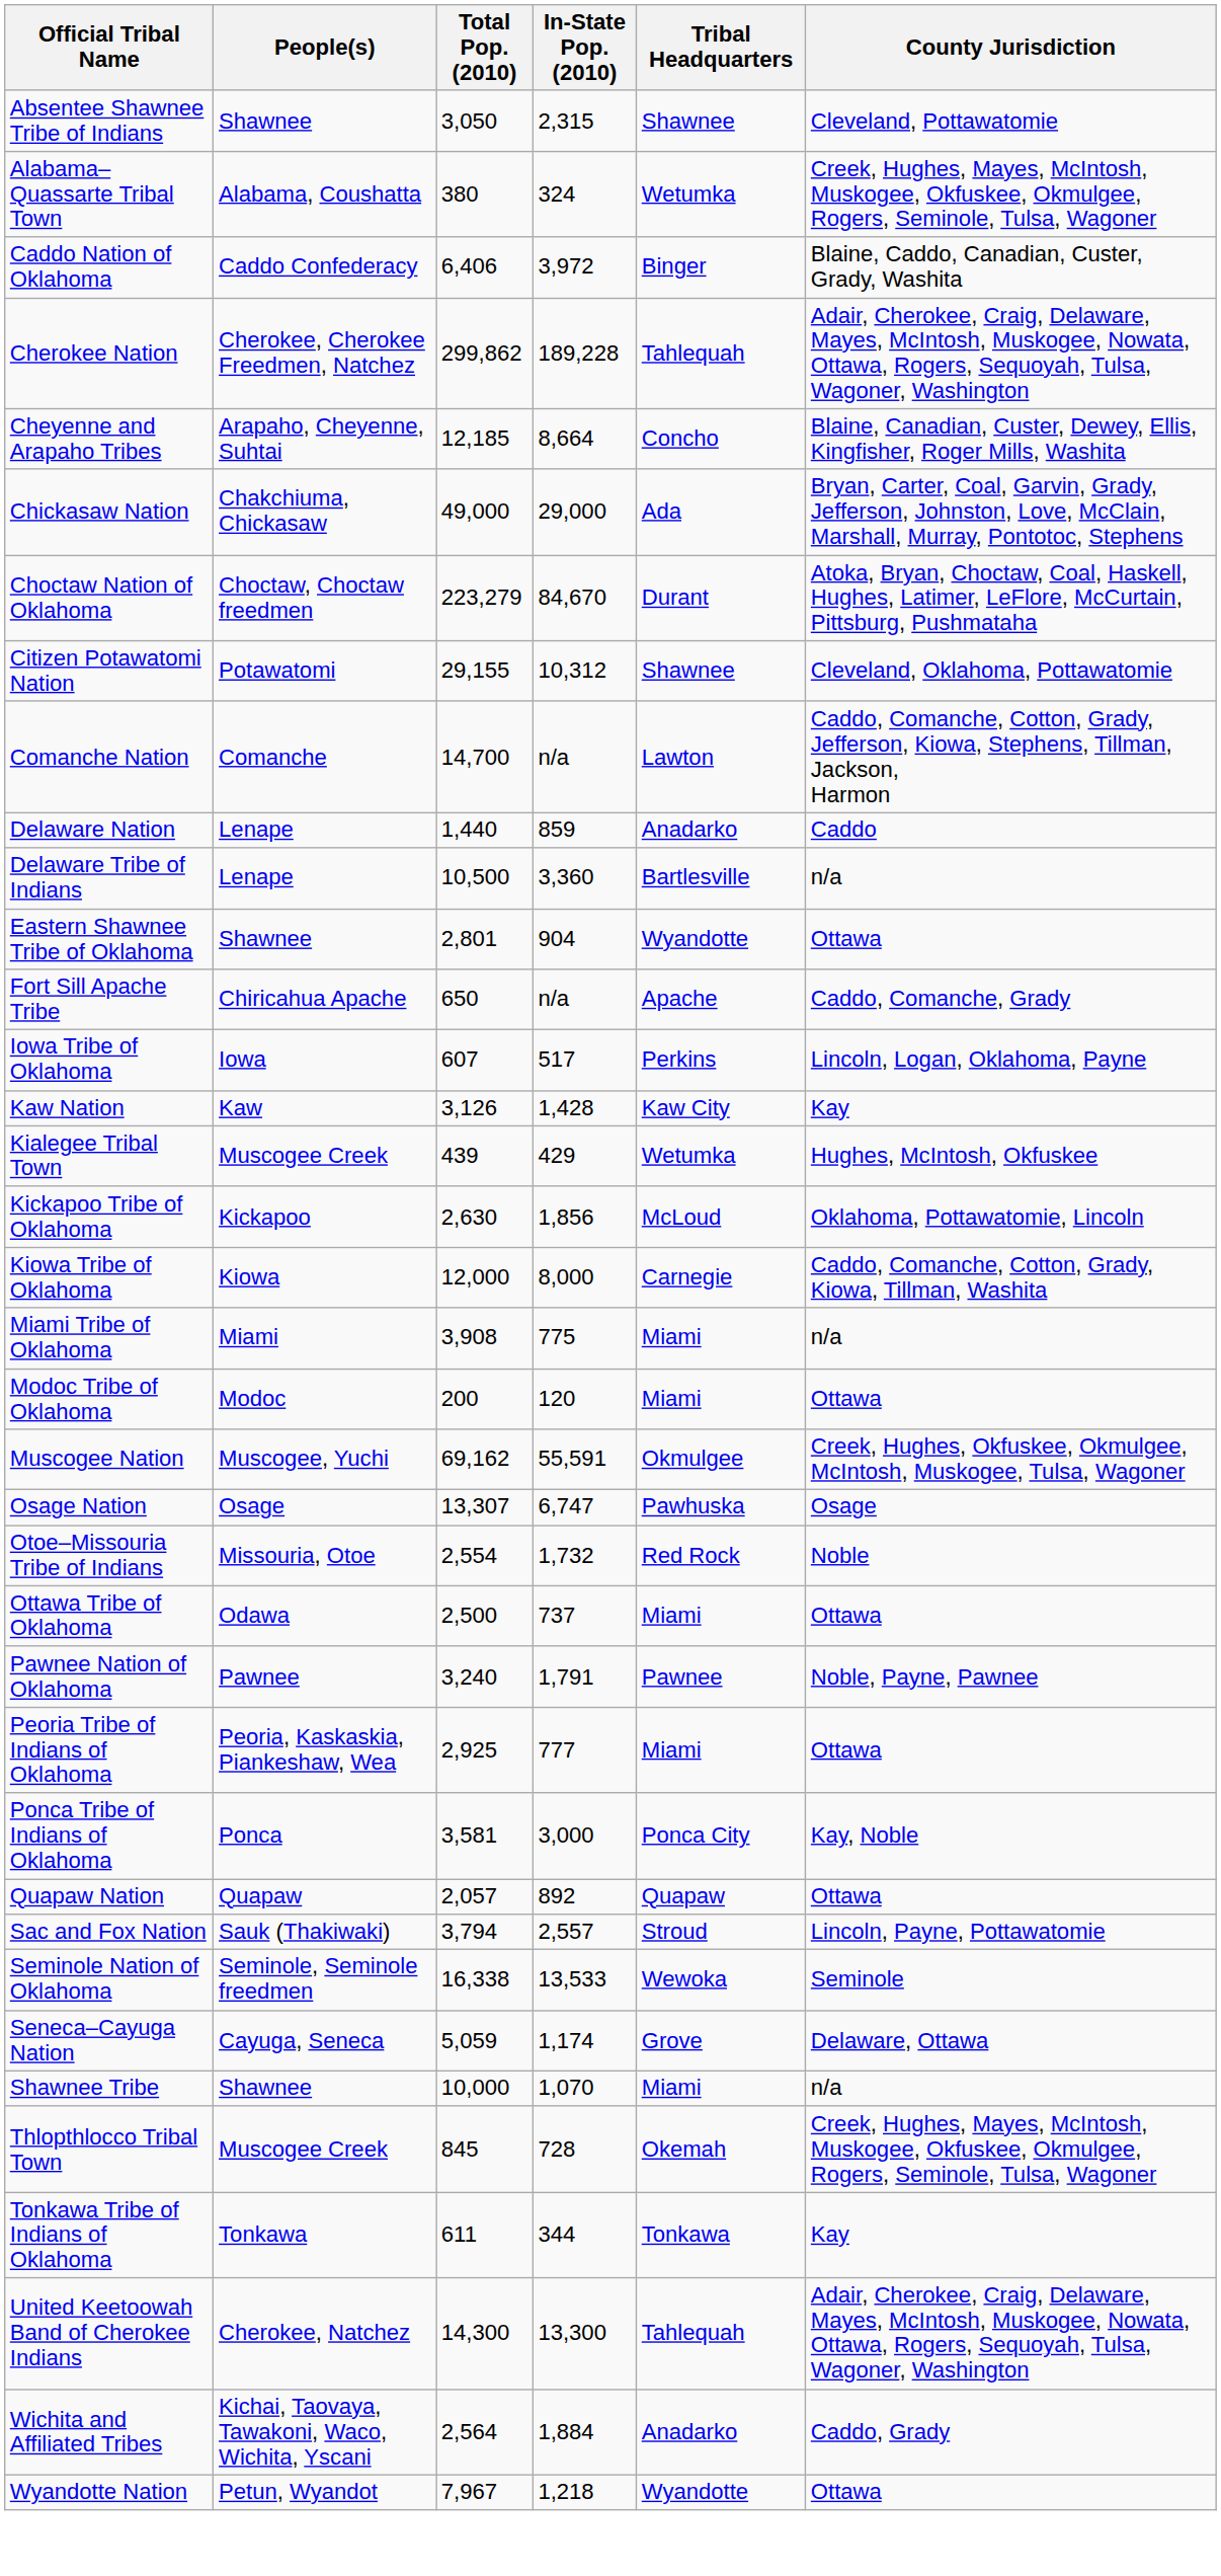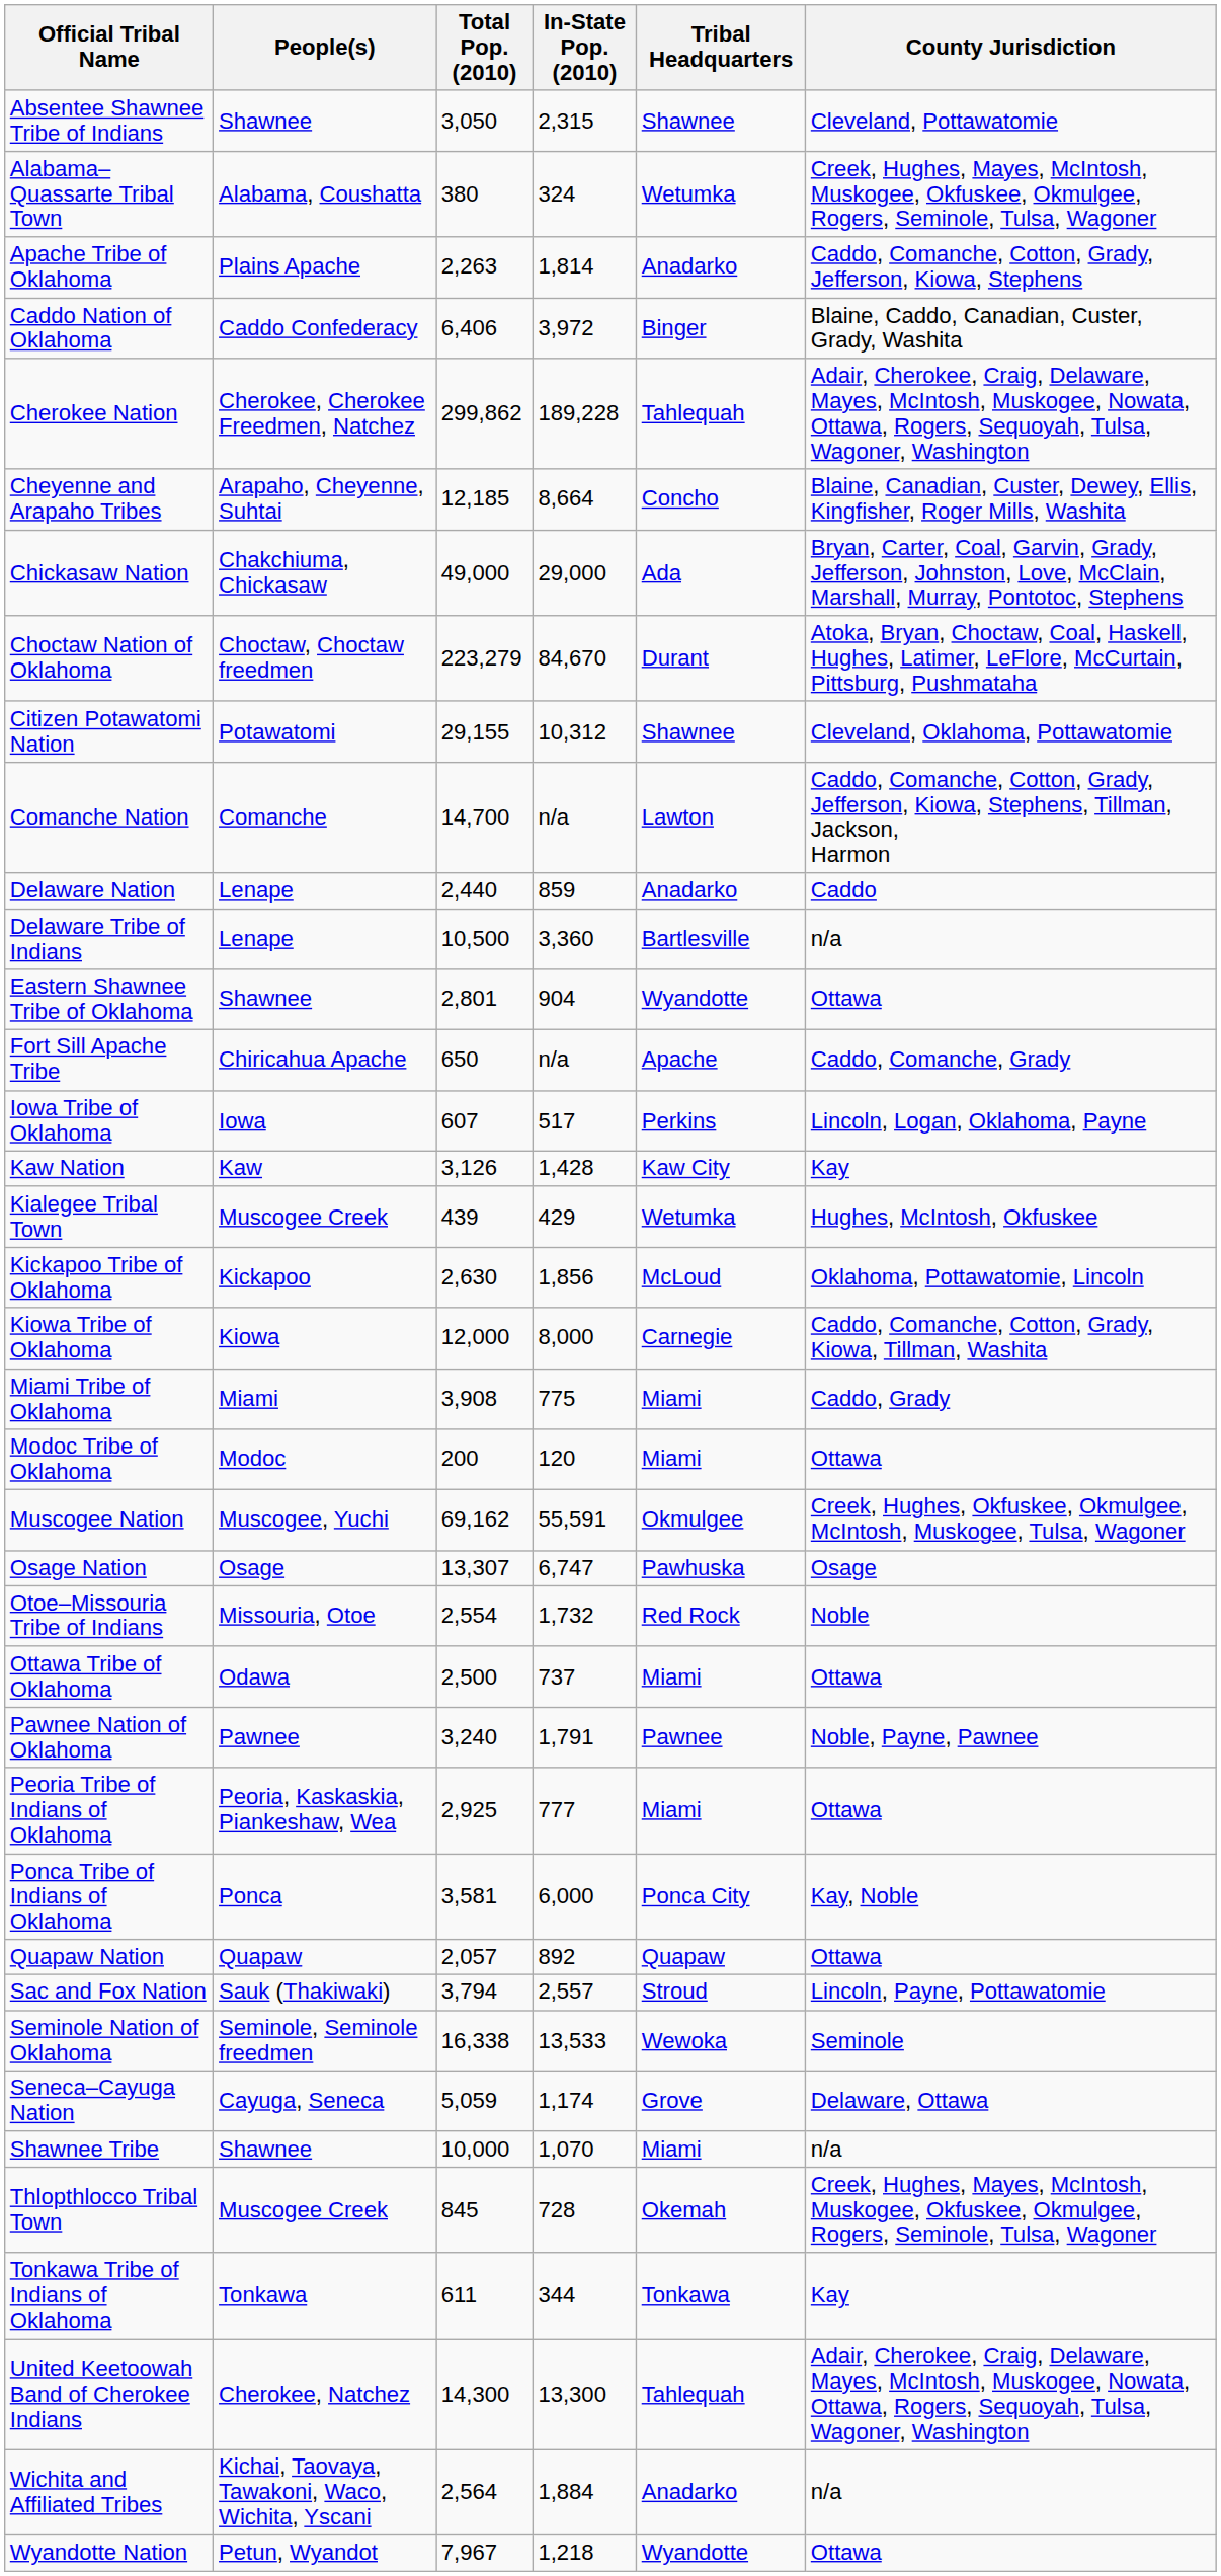+ row: Apache Tribe of Oklahoma | Plains Apache | 2,263 | 1,814 | Anadarko | Caddo, Comanche, Cotton, Grady, Jefferson, Kiowa, Stephens
Delaware Nation | Total Pop. (2010): 1,440 -> 2,440
Miami Tribe of Oklahoma | County Jurisdiction: n/a -> Caddo, Grady
Ponca Tribe of Indians of Oklahoma | In-State Pop. (2010): 3,000 -> 6,000
Wichita and Affiliated Tribes | County Jurisdiction: Caddo, Grady -> n/a
